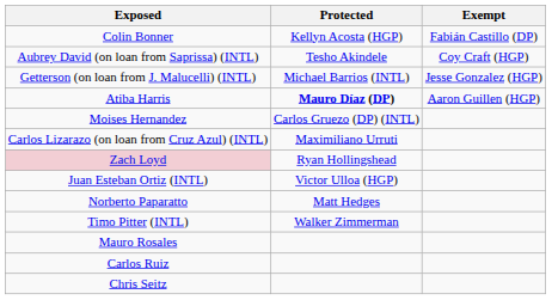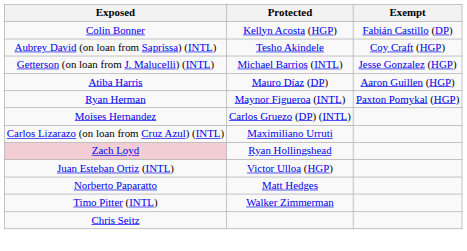Atiba Harris | Protected: bold -> normal
+ row: Ryan Herman | Maynor Figueroa (INTL) | Paxton Pomykal (HGP)
- row: Mauro Rosales
- row: Carlos Ruiz
